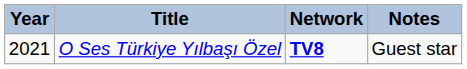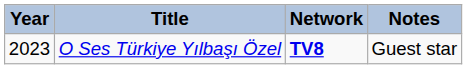O Ses Türkiye Yılbaşı Özel | Year: 2021 -> 2023
